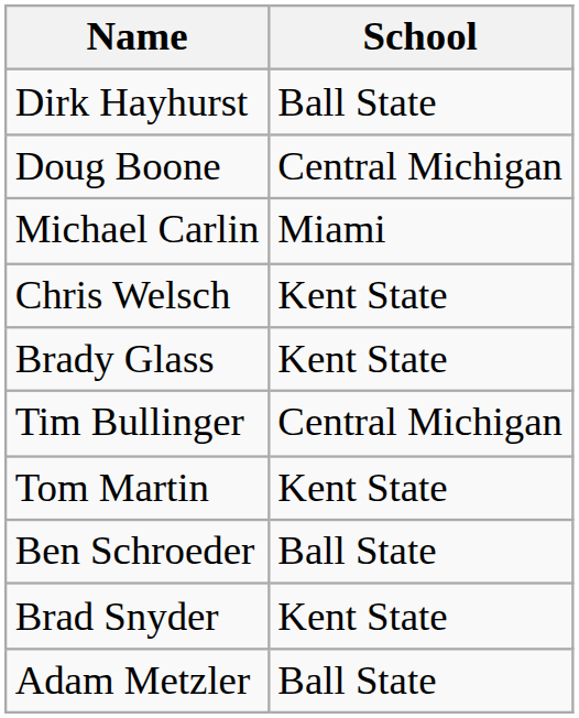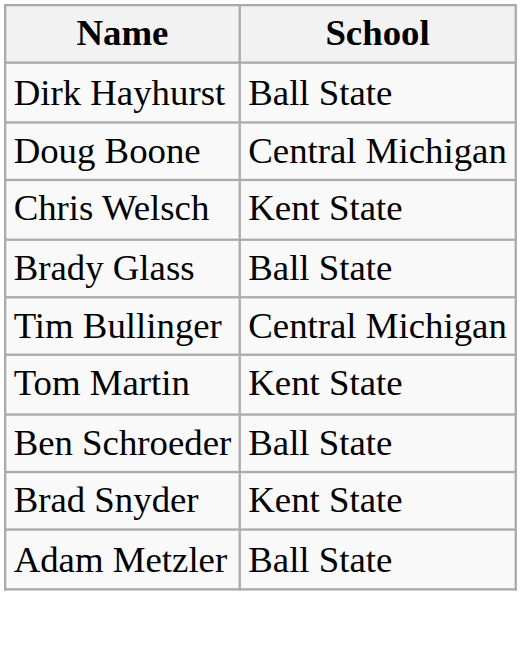- row: Michael Carlin | Miami
Brady Glass | School: Kent State -> Ball State
